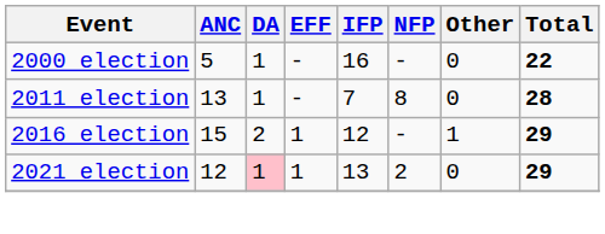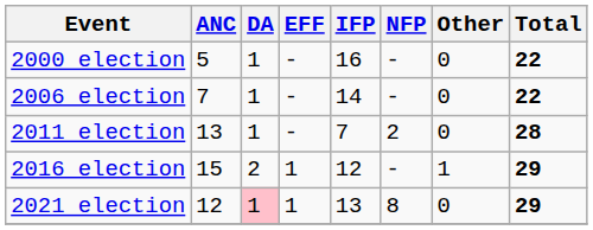+ row: 2006 election | 7 | 1 | - | 14 | - | 0 | 22
2011 election | NFP: 8 -> 2
2021 election | NFP: 2 -> 8
